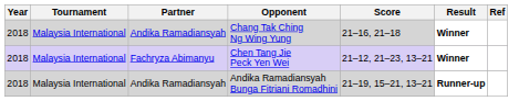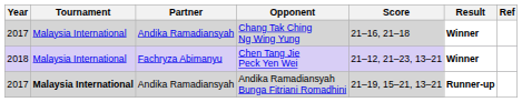Chang Tak Ching Ng Wing Yung | Year: 2018 -> 2017
Andika Ramadiansyah Bunga Fitriani Romadhini | Year: 2018 -> 2017
Andika Ramadiansyah Bunga Fitriani Romadhini | Tournament: normal -> bold
